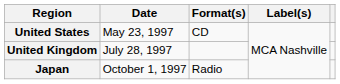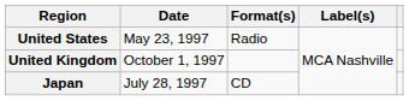United States | Format(s): CD -> Radio
United Kingdom | Date: July 28, 1997 -> October 1, 1997
Japan | Date: October 1, 1997 -> July 28, 1997
Japan | Format(s): Radio -> CD
